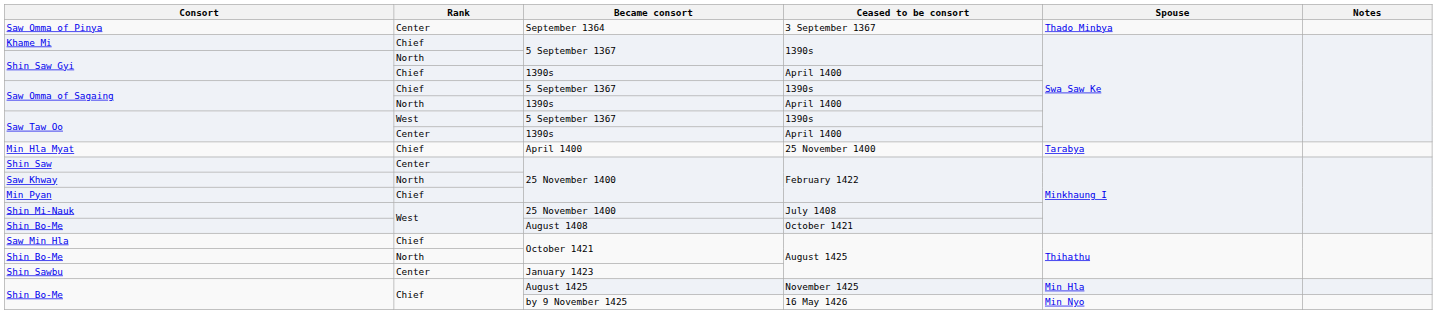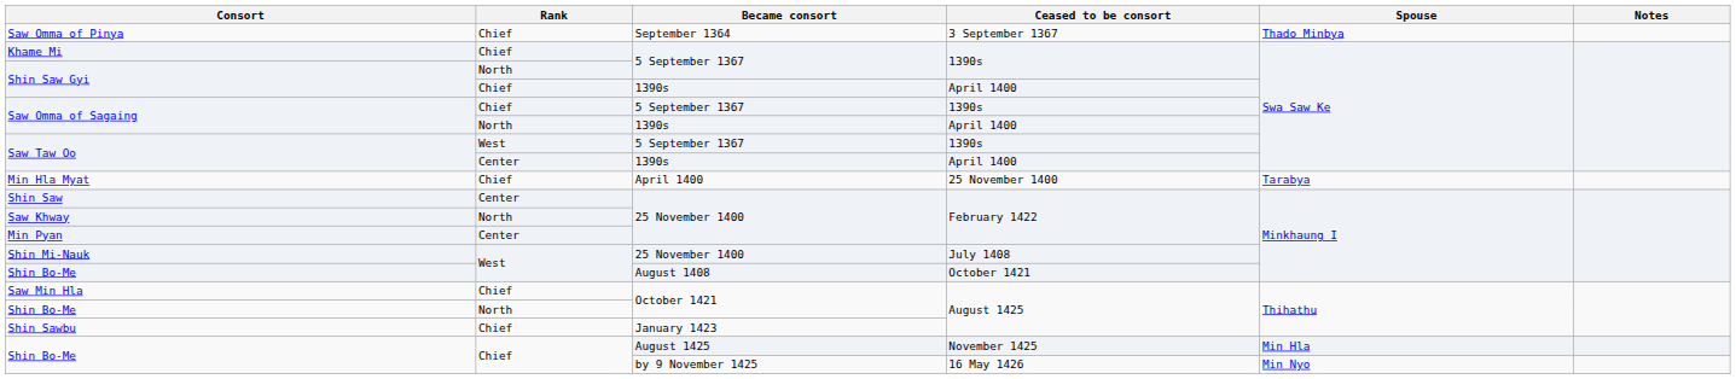Saw Omma of Pinya | Rank: Center -> Chief
Min Pyan | Rank: Chief -> Center
Shin Sawbu | Rank: Center -> Chief
